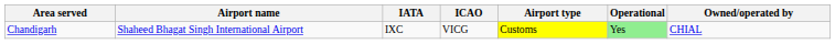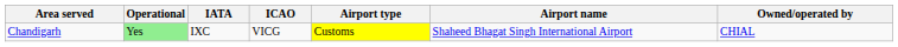columns swapped: Airport name <-> Operational
